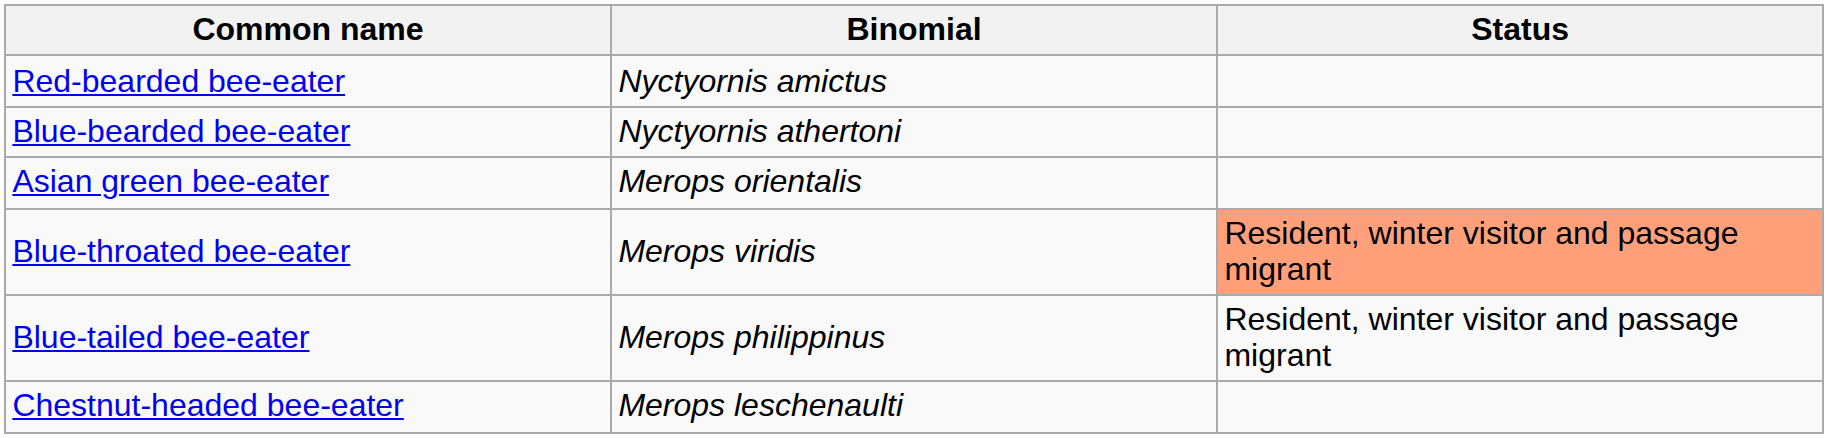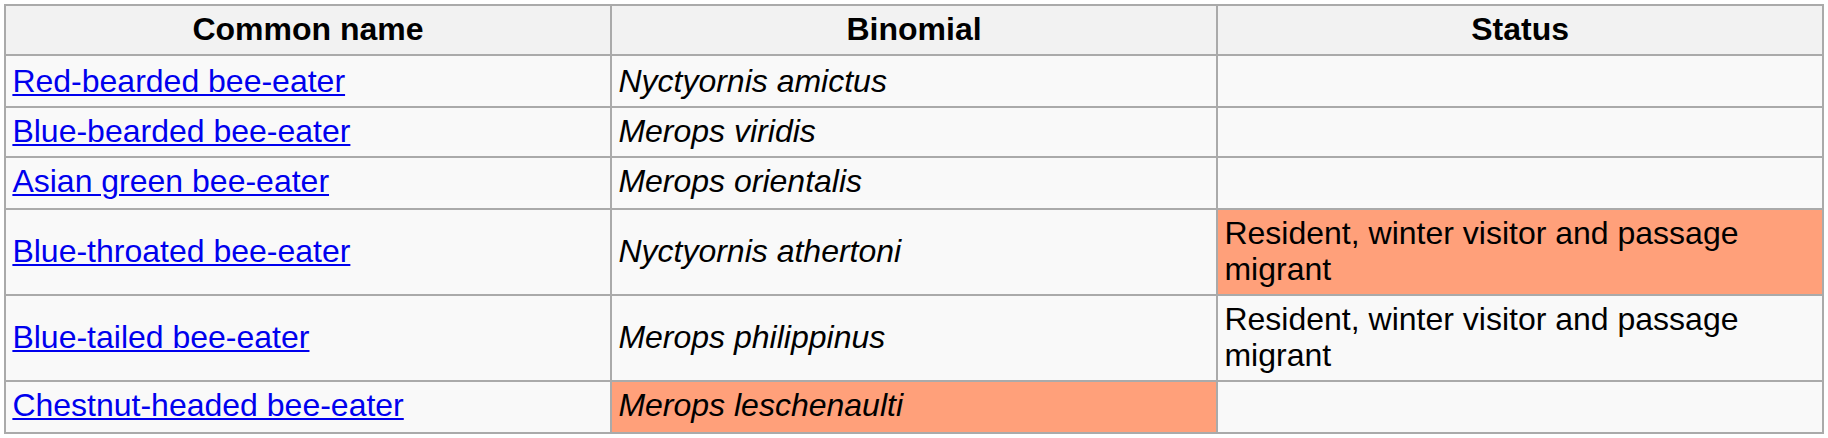Blue-bearded bee-eater | Binomial: Nyctyornis athertoni -> Merops viridis
Blue-throated bee-eater | Binomial: Merops viridis -> Nyctyornis athertoni
Chestnut-headed bee-eater | Binomial: no background -> lightsalmon background
